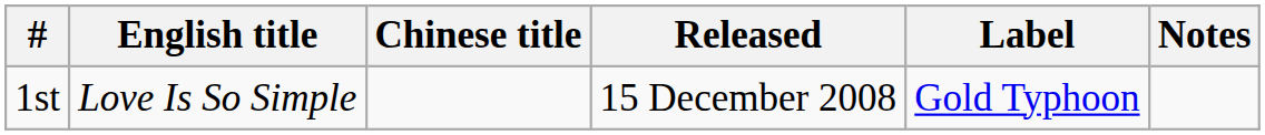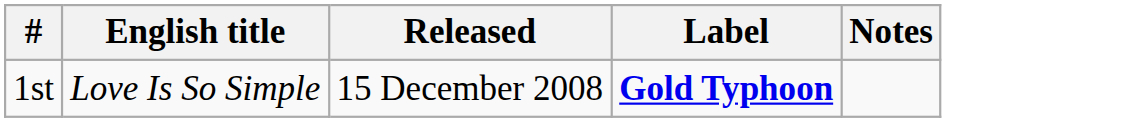- column: Chinese title
1st | Label: normal -> bold
